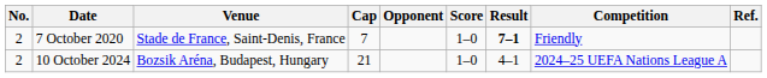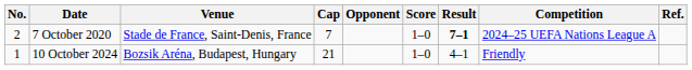7 October 2020 | Competition: Friendly -> 2024–25 UEFA Nations League A
10 October 2024 | No.: 2 -> 1
10 October 2024 | Competition: 2024–25 UEFA Nations League A -> Friendly
